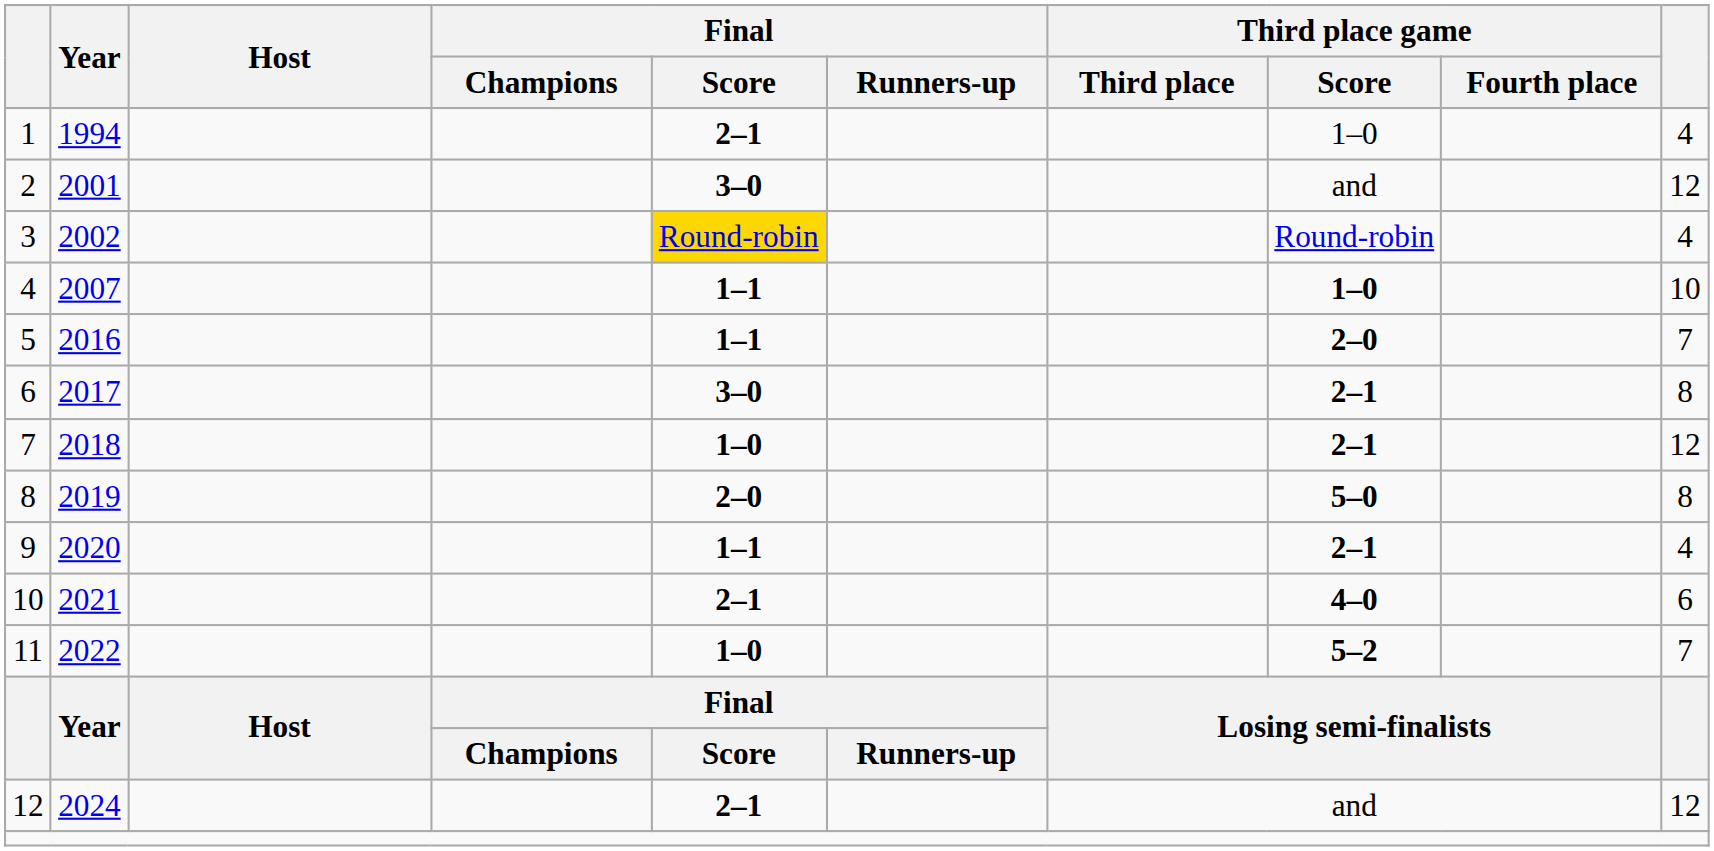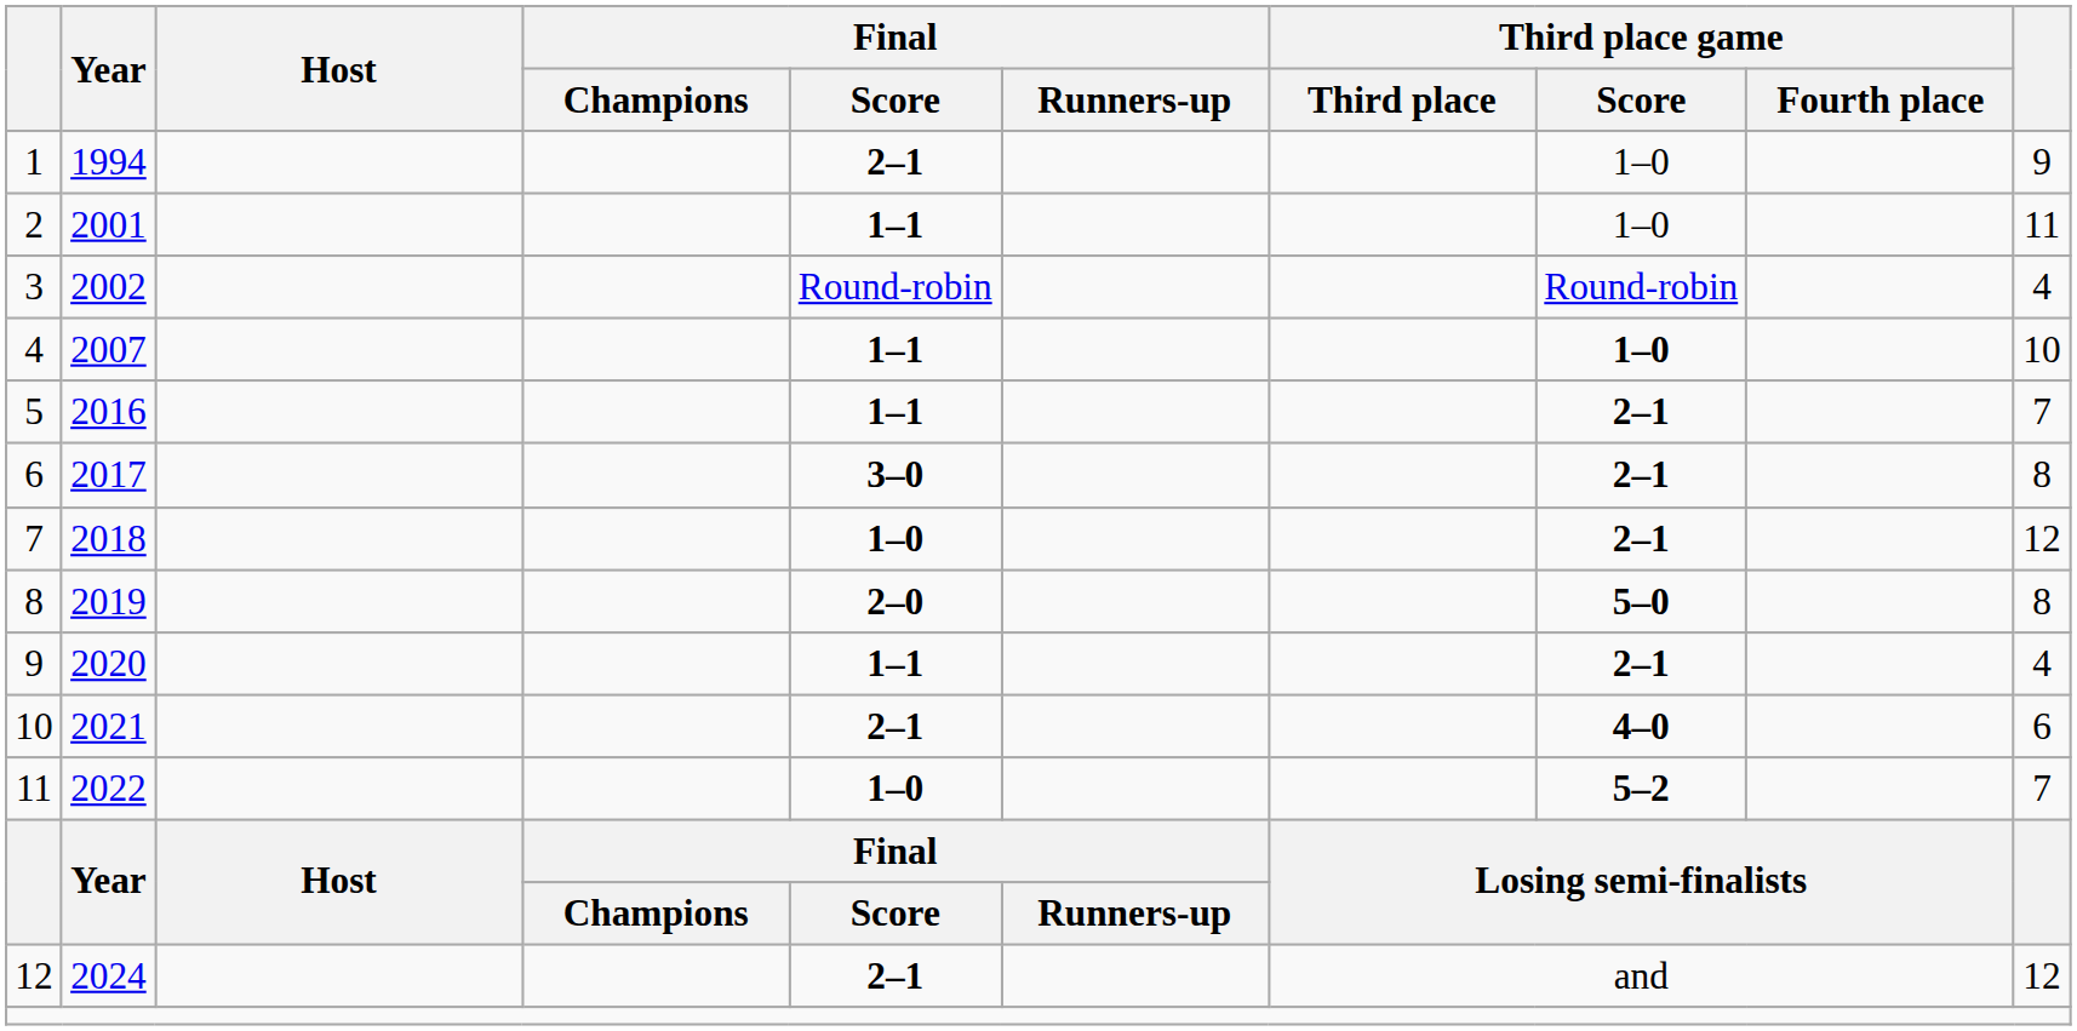1 | column 10: 4 -> 9
2 | Final / Score: 3–0 -> 1–1
2 | Third place game / Score: and -> 1–0
2 | column 10: 12 -> 11
3 | Final / Score: gold background -> no background
5 | Third place game / Score: 2–0 -> 2–1
